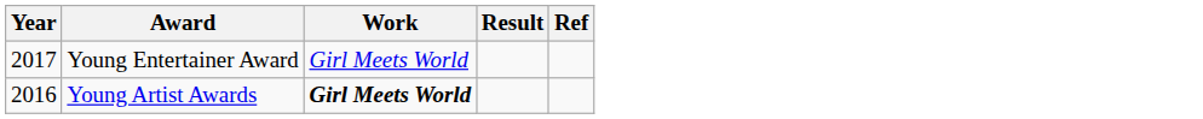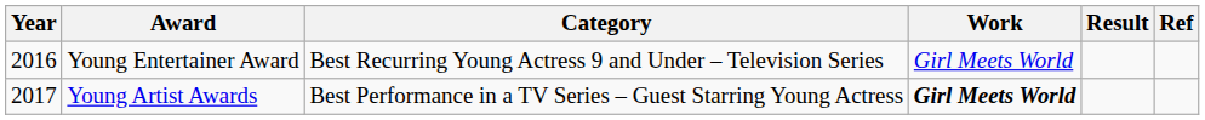+ column: Category | Best Recurring Young Actress 9 and Under – Television Series | Best Performance in a TV Series – Guest Starring Young Actress
Young Entertainer Award | Year: 2017 -> 2016
Young Artist Awards | Year: 2016 -> 2017
